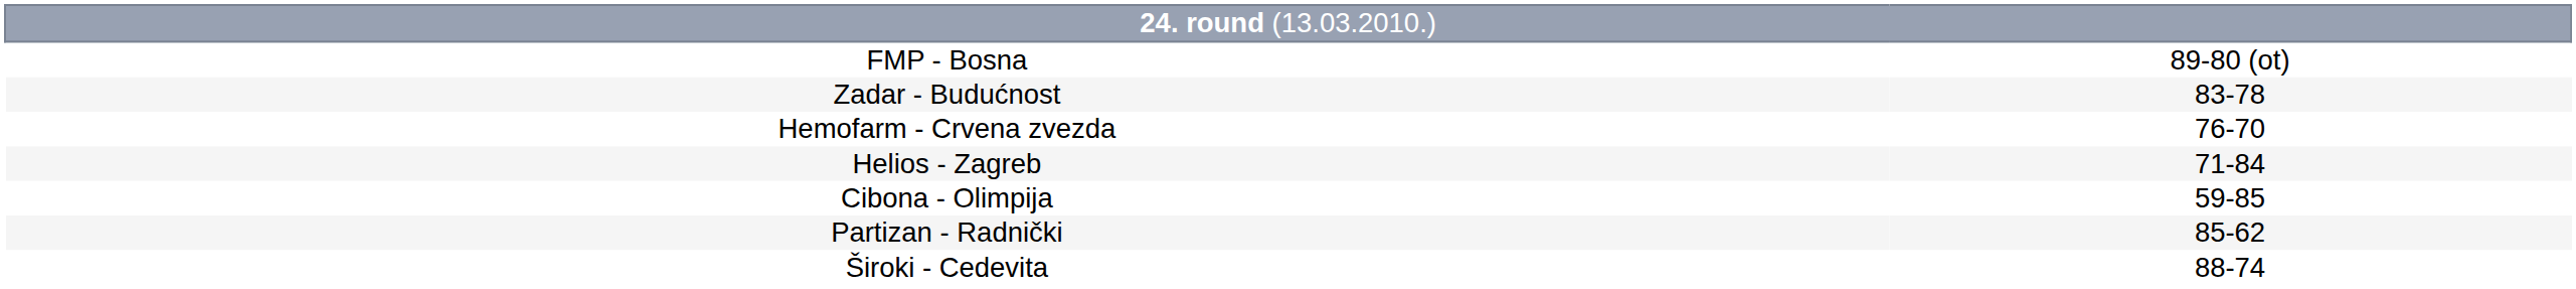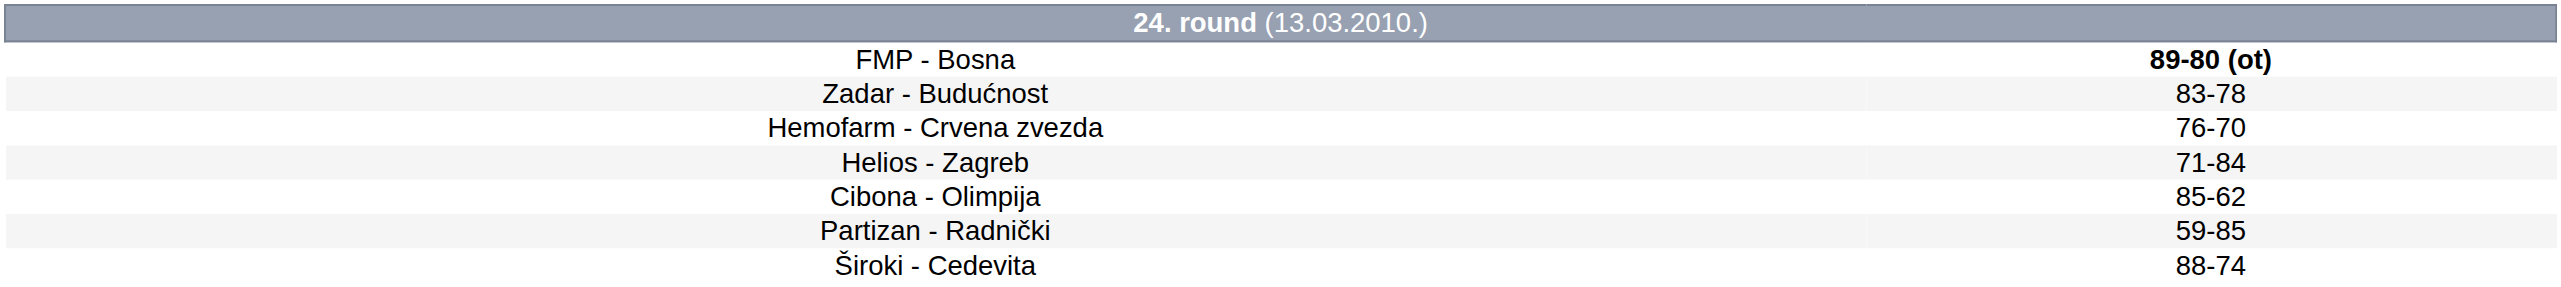FMP - Bosna | column 2: normal -> bold
Cibona - Olimpija | column 2: 59-85 -> 85-62
Partizan - Radnički | column 2: 85-62 -> 59-85
